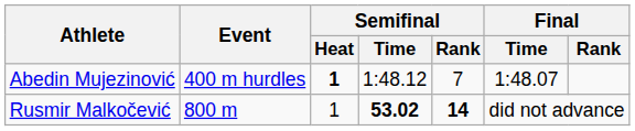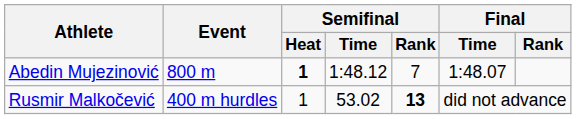Abedin Mujezinović | Event: 400 m hurdles -> 800 m
Rusmir Malkočević | Event: 800 m -> 400 m hurdles
Rusmir Malkočević | Semifinal / Time: bold -> normal
Rusmir Malkočević | Semifinal / Rank: 14 -> 13
